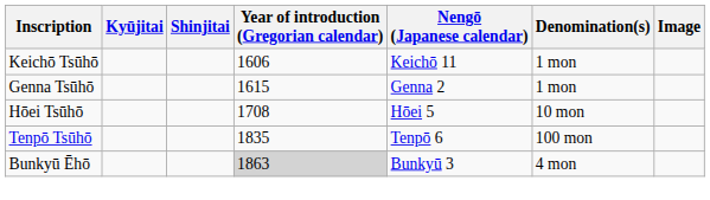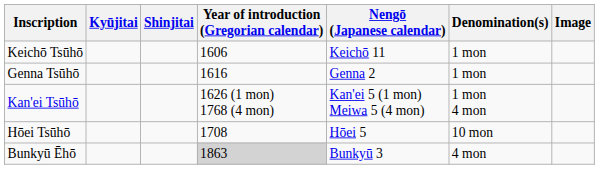Genna Tsūhō | Year of introduction (Gregorian calendar): 1615 -> 1616
+ row: Kan'ei Tsūhō | 1626 (1 mon) 1768 (4 mon) | Kan'ei 5 (1 mon) Meiwa 5 (4 mon) | 1 mon 4 mon
- row: Tenpō Tsūhō | 1835 | Tenpō 6 | 100 mon
